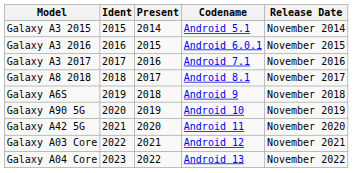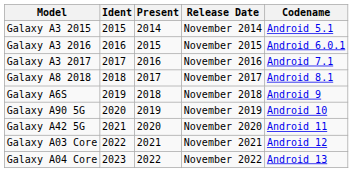columns swapped: Codename <-> Release Date
